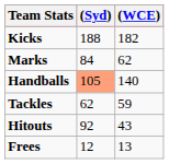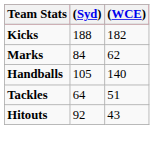Handballs | (Syd): lightsalmon background -> no background
Tackles | (Syd): 62 -> 64
Tackles | (WCE): 59 -> 51
- row: Frees | 12 | 13
